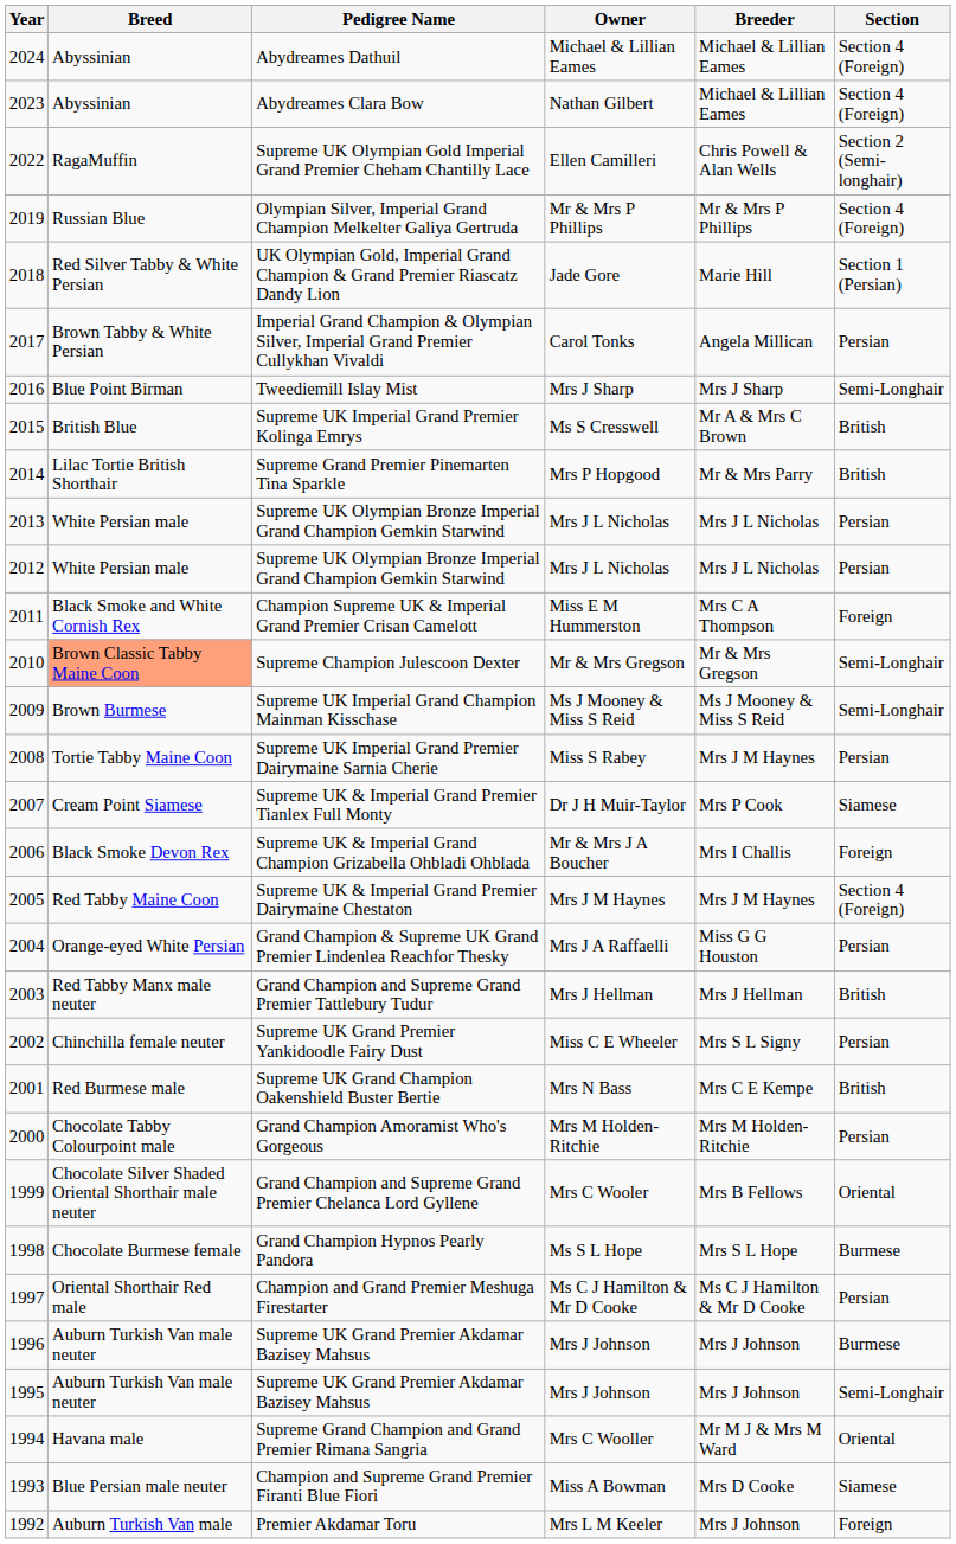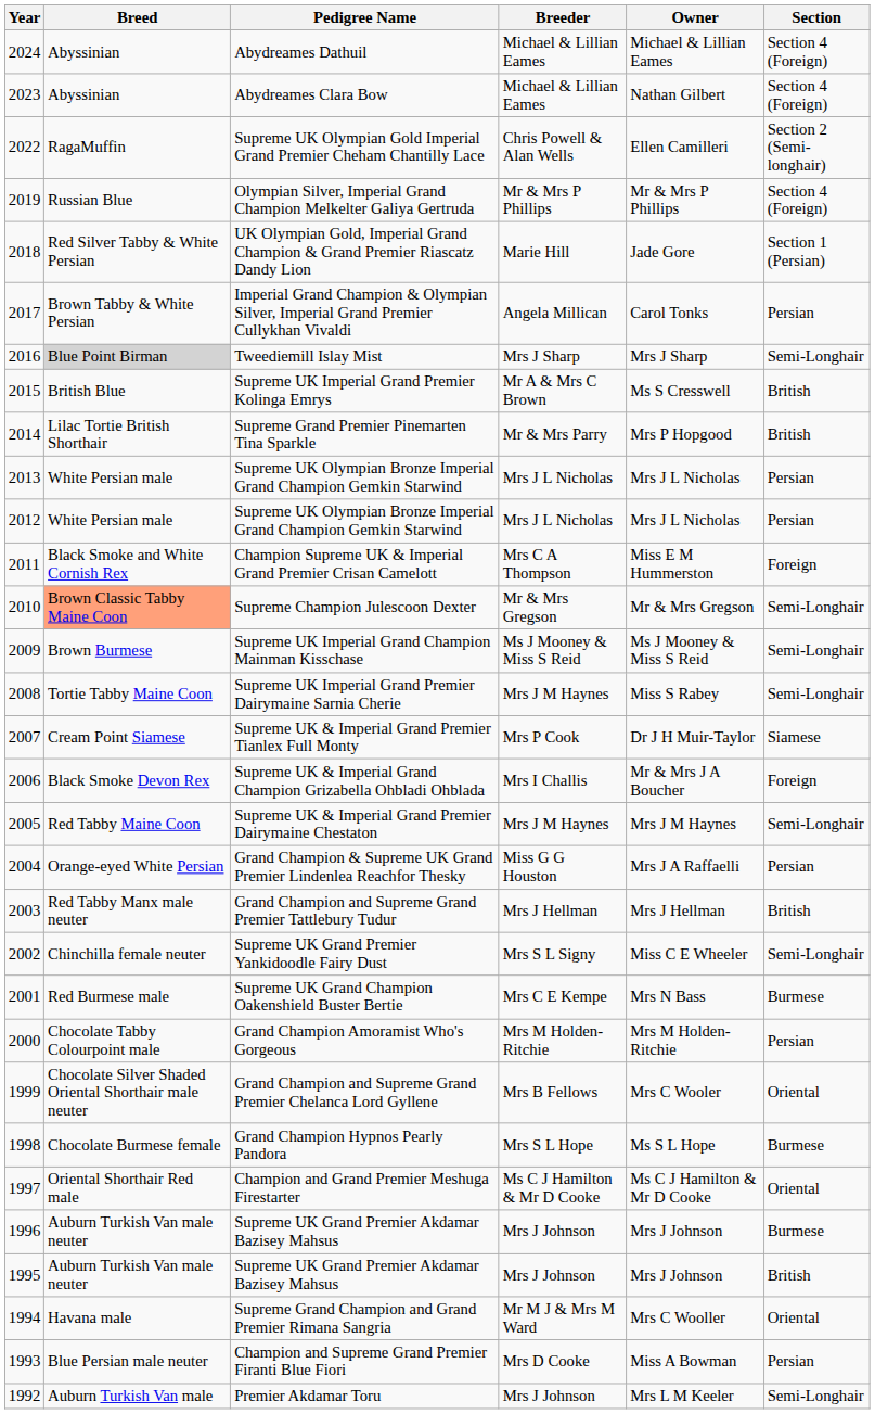columns swapped: Owner <-> Breeder
Tweediemill Islay Mist | Breed: no background -> lightgrey background
Supreme UK Imperial Grand Premier Dairymaine Sarnia Cherie | Section: Persian -> Semi-Longhair
Supreme UK & Imperial Grand Premier Dairymaine Chestaton | Section: Section 4 (Foreign) -> Semi-Longhair
Supreme UK Grand Premier Yankidoodle Fairy Dust | Section: Persian -> Semi-Longhair
Supreme UK Grand Champion Oakenshield Buster Bertie | Section: British -> Burmese
Champion and Grand Premier Meshuga Firestarter | Section: Persian -> Oriental
1995 / Supreme UK Grand Premier Akdamar Bazisey Mahsus | Section: Semi-Longhair -> British
Champion and Supreme Grand Premier Firanti Blue Fiori | Section: Siamese -> Persian
Premier Akdamar Toru | Section: Foreign -> Semi-Longhair
